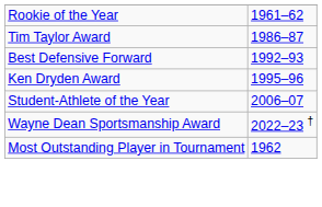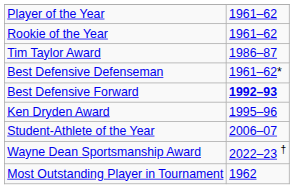+ row: Player of the Year | 1961–62
+ row: Best Defensive Defenseman | 1961–62*
Best Defensive Forward | column 2: normal -> bold
